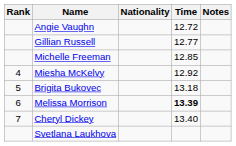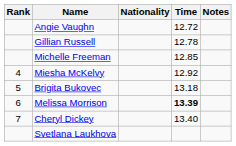Gillian Russell | Time: 12.77 -> 12.78
